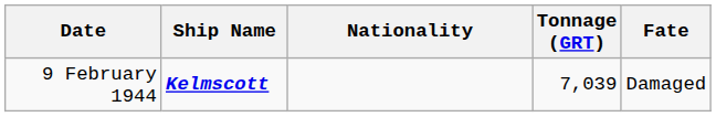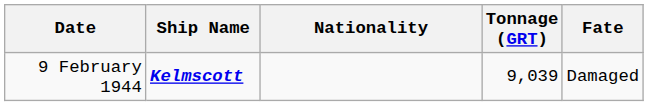9 February 1944 | Tonnage (GRT): 7,039 -> 9,039
